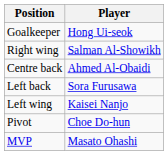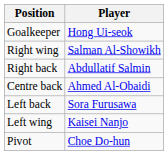+ row: Right back | Abdullatif Salmin
- row: MVP | Masato Ohashi
